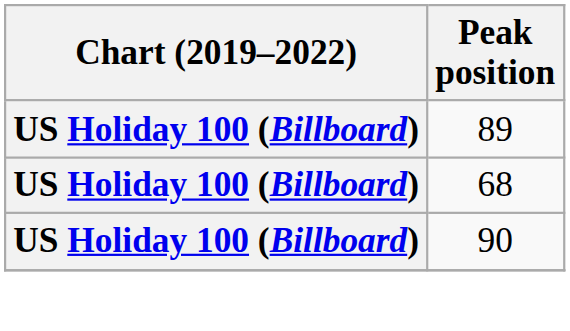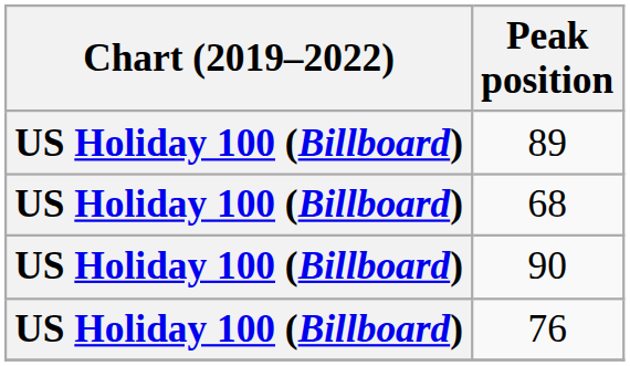+ row: US Holiday 100 (Billboard) | 76
